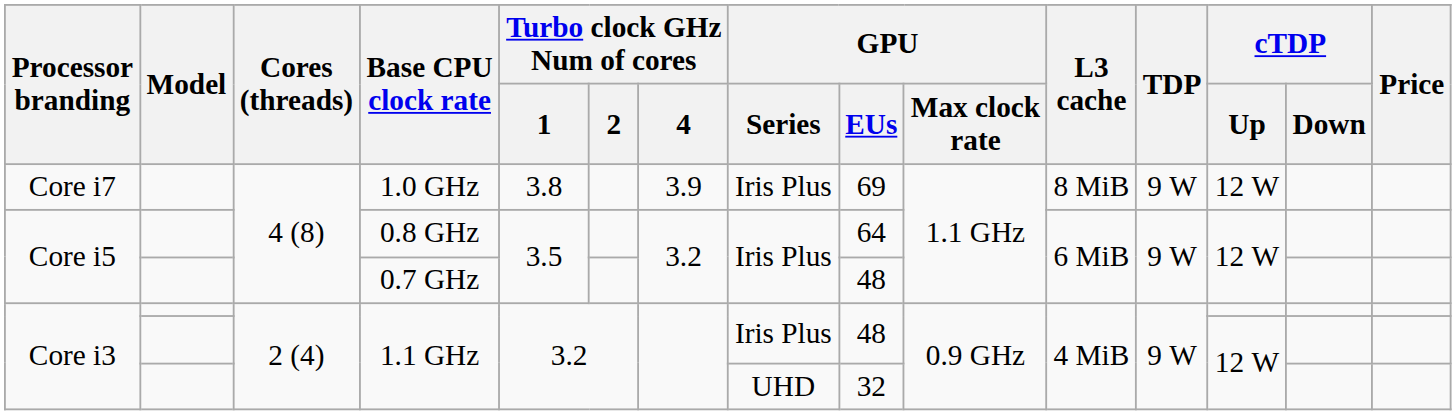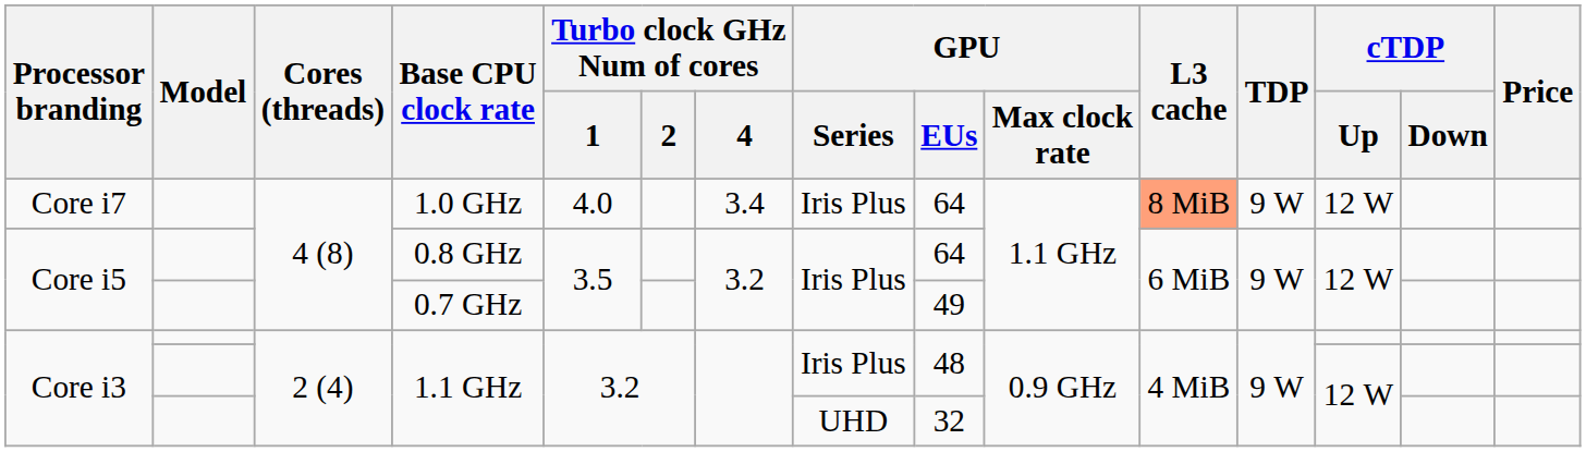1.0 GHz | Turbo clock GHz Num of cores / 1: 3.8 -> 4.0
1.0 GHz | Turbo clock GHz Num of cores / 4: 3.9 -> 3.4
1.0 GHz | GPU / EUs: 69 -> 64
1.0 GHz | L3 cache: no background -> lightsalmon background
0.7 GHz | GPU / EUs: 48 -> 49
